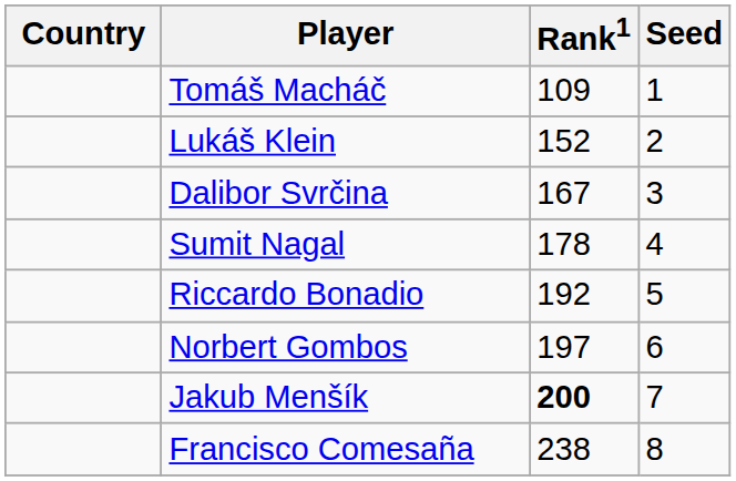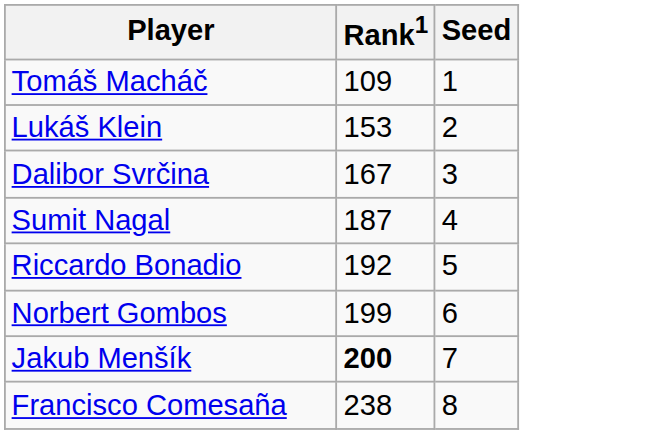- column: Country
Lukáš Klein | Rank1: 152 -> 153
Sumit Nagal | Rank1: 178 -> 187
Norbert Gombos | Rank1: 197 -> 199
